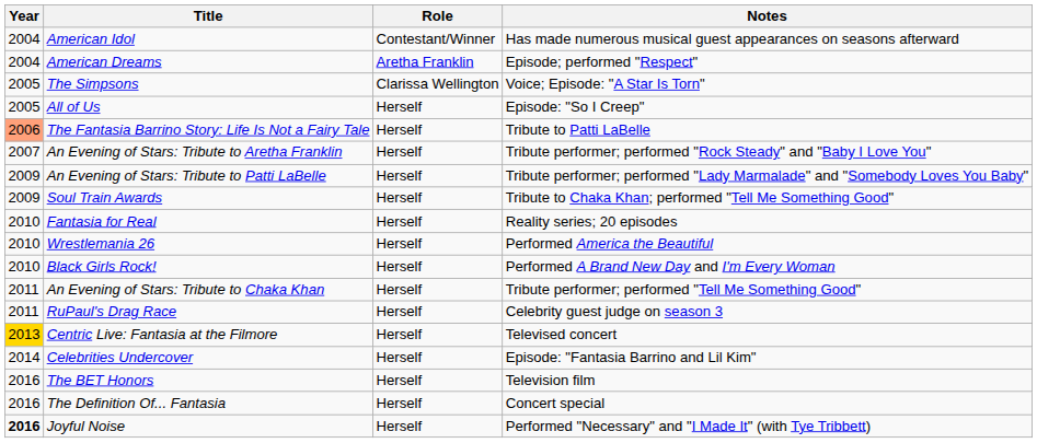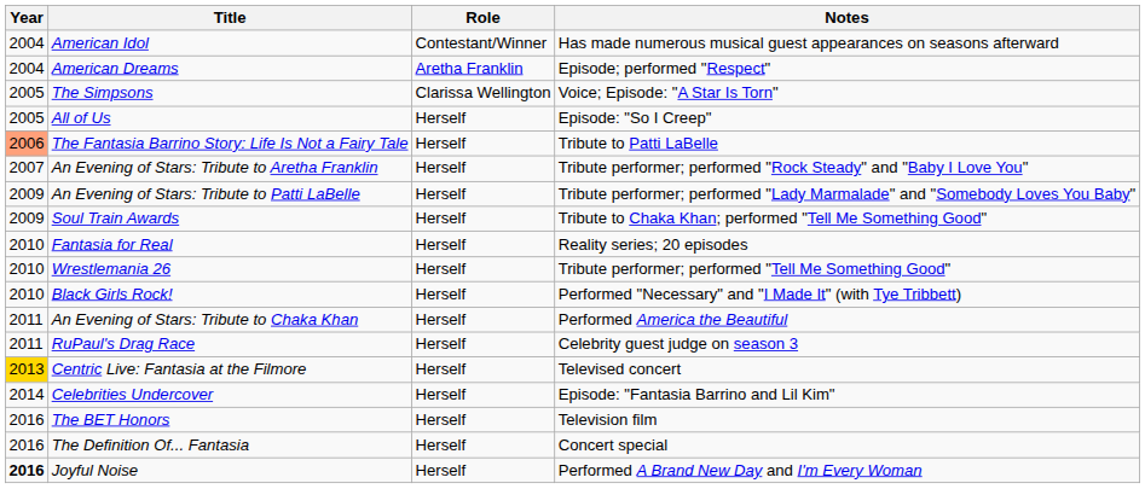Wrestlemania 26 | Notes: Performed America the Beautiful -> Tribute performer; performed "Tell Me Something Good"
Black Girls Rock! | Notes: Performed A Brand New Day and I'm Every Woman -> Performed "Necessary" and "I Made It" (with Tye Tribbett)
An Evening of Stars: Tribute to Chaka Khan | Notes: Tribute performer; performed "Tell Me Something Good" -> Performed America the Beautiful
Joyful Noise | Notes: Performed "Necessary" and "I Made It" (with Tye Tribbett) -> Performed A Brand New Day and I'm Every Woman
